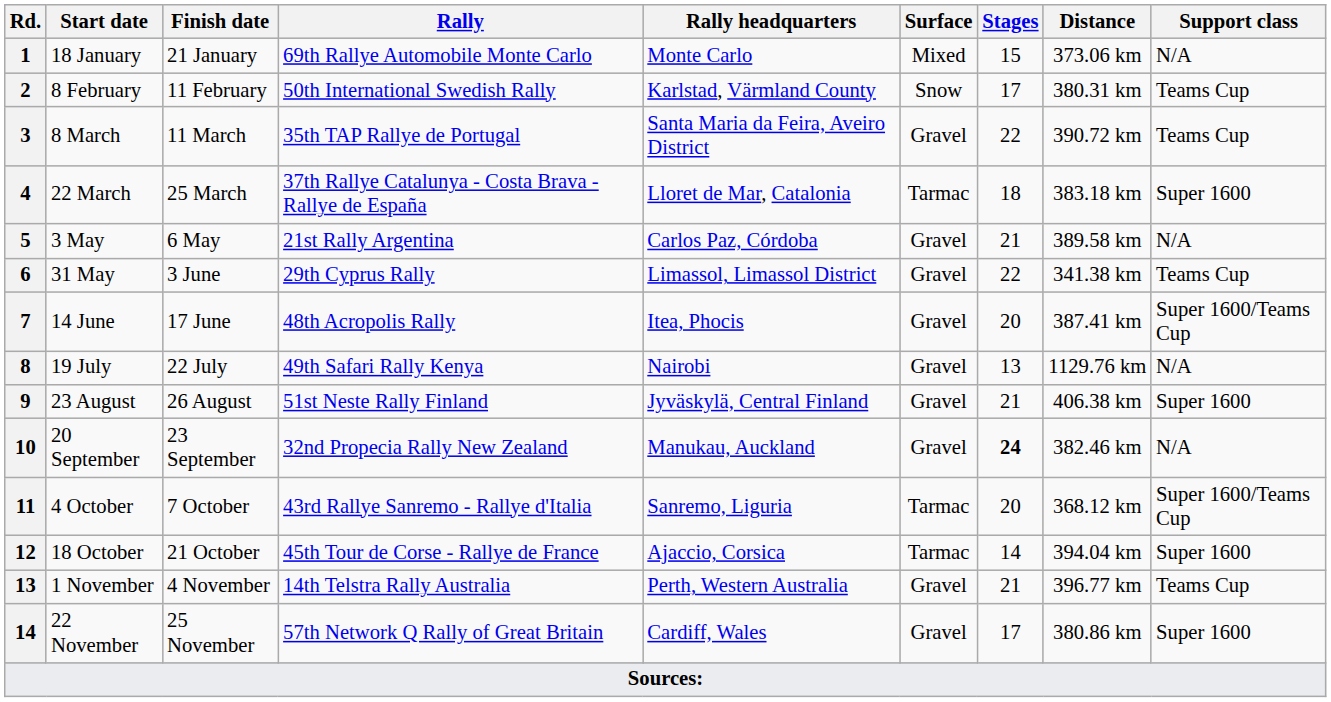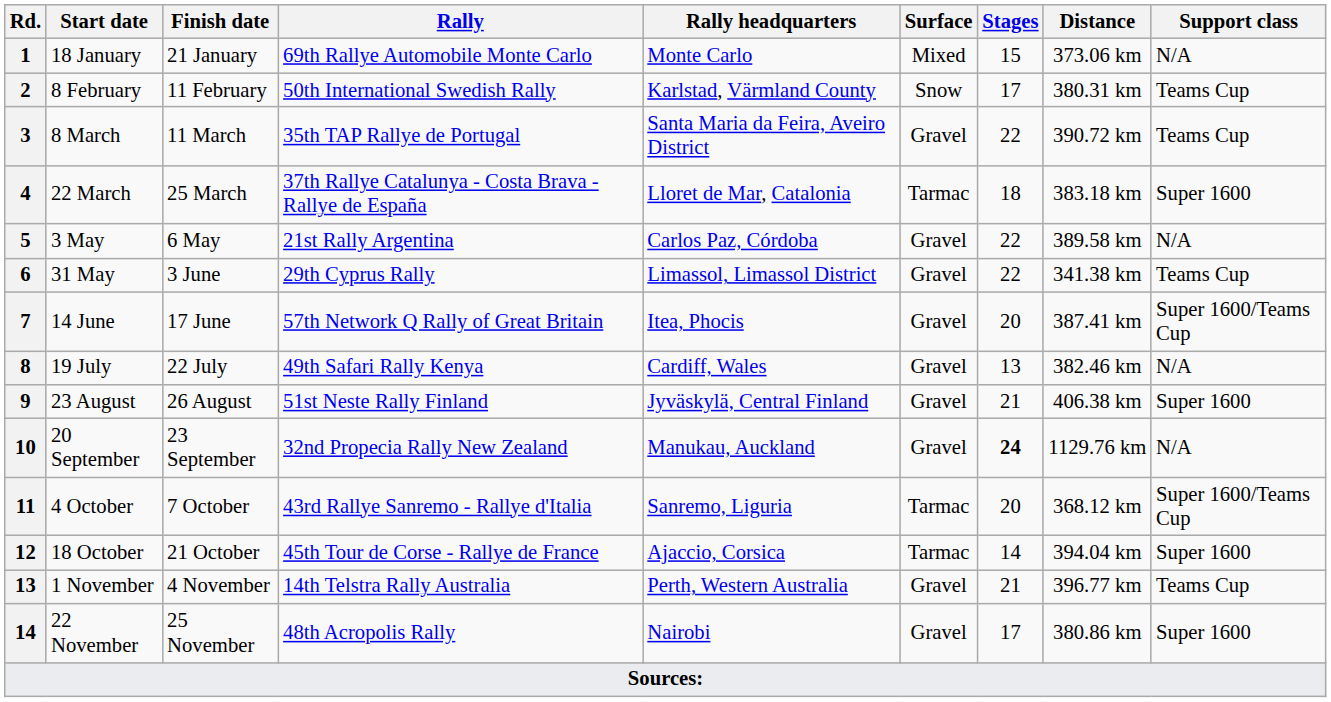3 May | Stages: 21 -> 22
14 June | Rally: 48th Acropolis Rally -> 57th Network Q Rally of Great Britain
19 July | Rally headquarters: Nairobi -> Cardiff, Wales
19 July | Distance: 1129.76 km -> 382.46 km
20 September | Distance: 382.46 km -> 1129.76 km
22 November | Rally: 57th Network Q Rally of Great Britain -> 48th Acropolis Rally
22 November | Rally headquarters: Cardiff, Wales -> Nairobi
